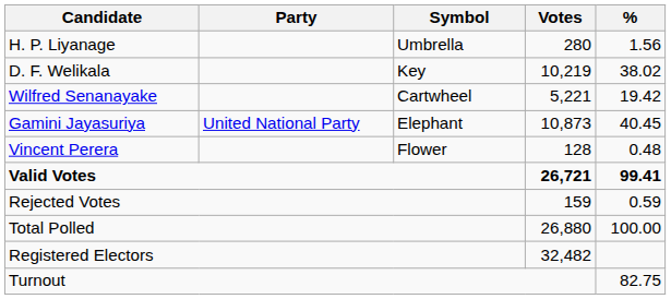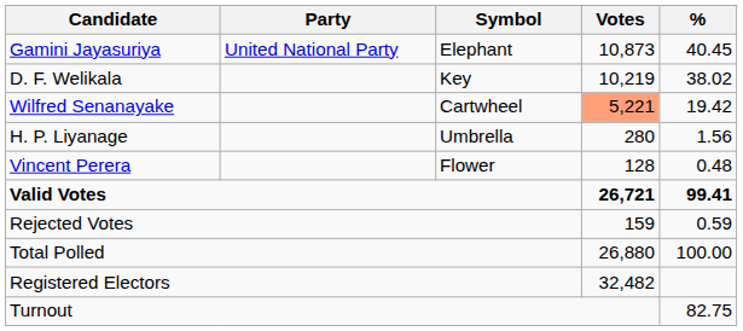rows swapped: Gamini Jayasuriya <-> H. P. Liyanage
Wilfred Senanayake | Votes: no background -> lightsalmon background
